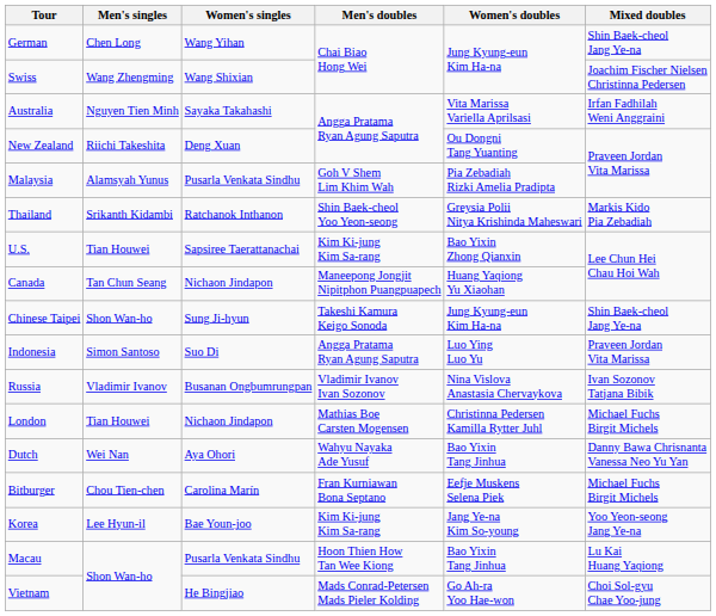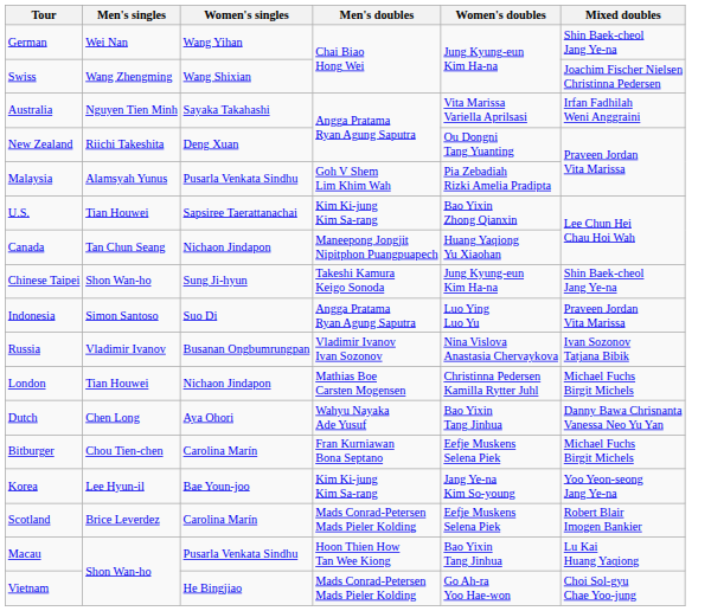German | Men's singles: Chen Long -> Wei Nan
- row: Thailand | Srikanth Kidambi | Ratchanok Inthanon | Shin Baek-cheol Yoo Yeon-seong | Greysia Polii Nitya Krishinda Maheswari | Markis Kido Pia Zebadiah
Dutch | Men's singles: Wei Nan -> Chen Long
+ row: Scotland | Brice Leverdez | Carolina Marín | Mads Conrad-Petersen Mads Pieler Kolding | Eefje Muskens Selena Piek | Robert Blair Imogen Bankier
